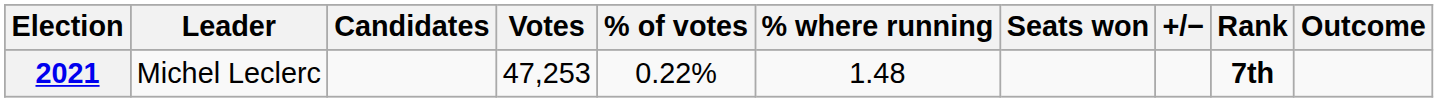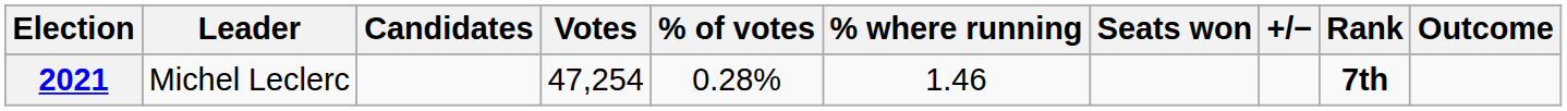2021 | Votes: 47,253 -> 47,254
2021 | % of votes: 0.22% -> 0.28%
2021 | % where running: 1.48 -> 1.46
